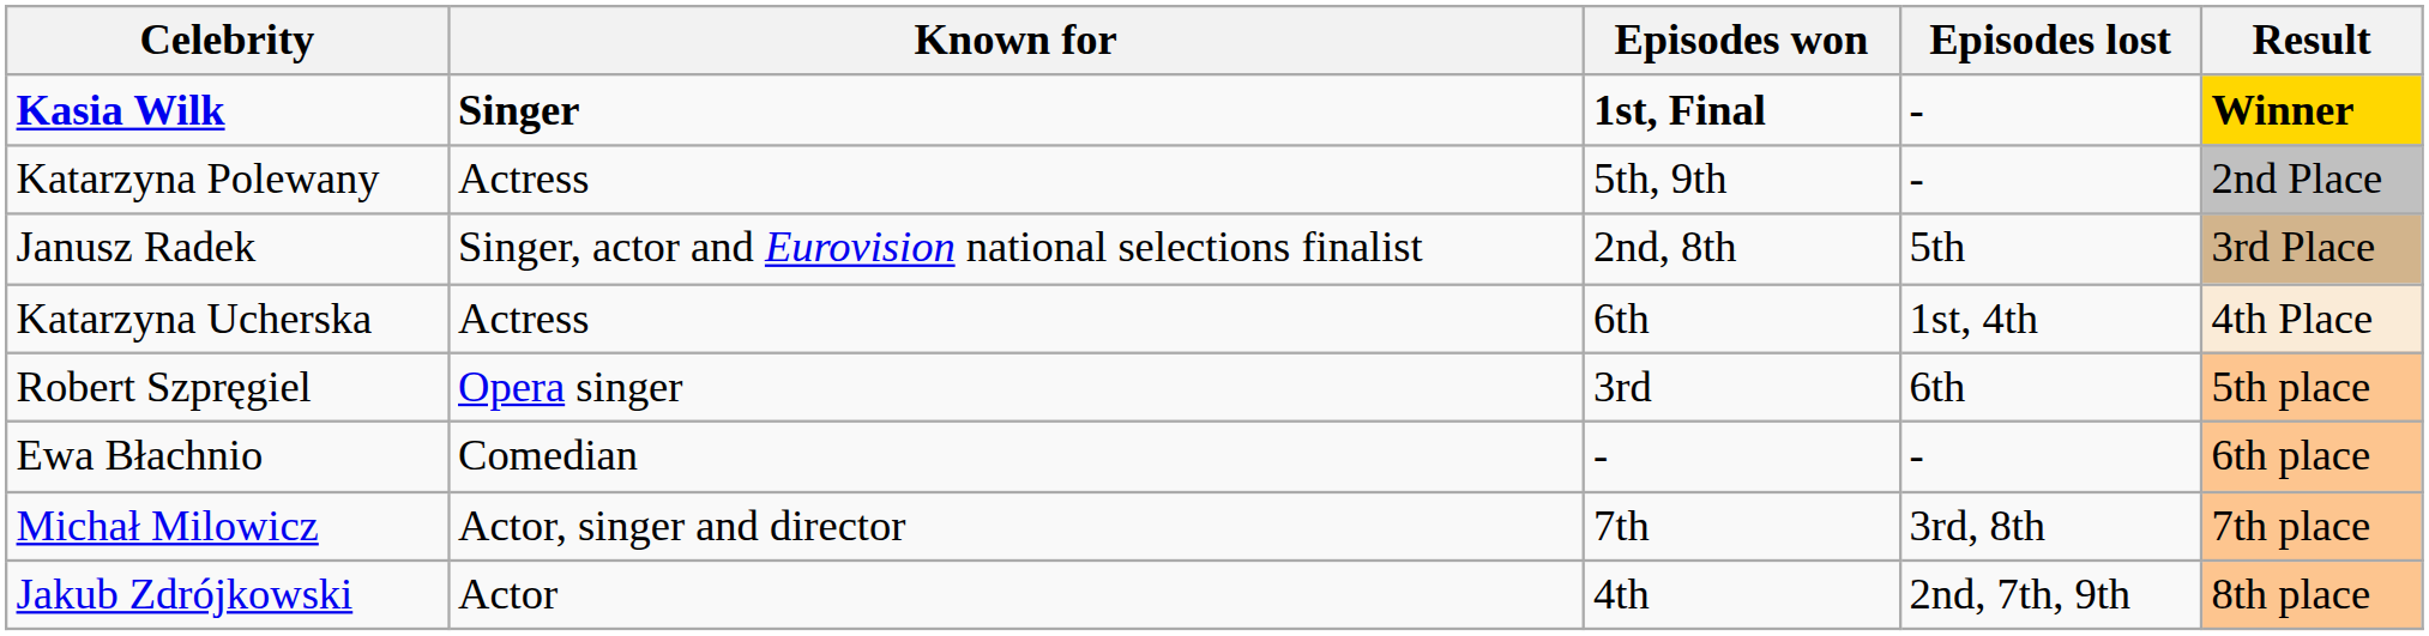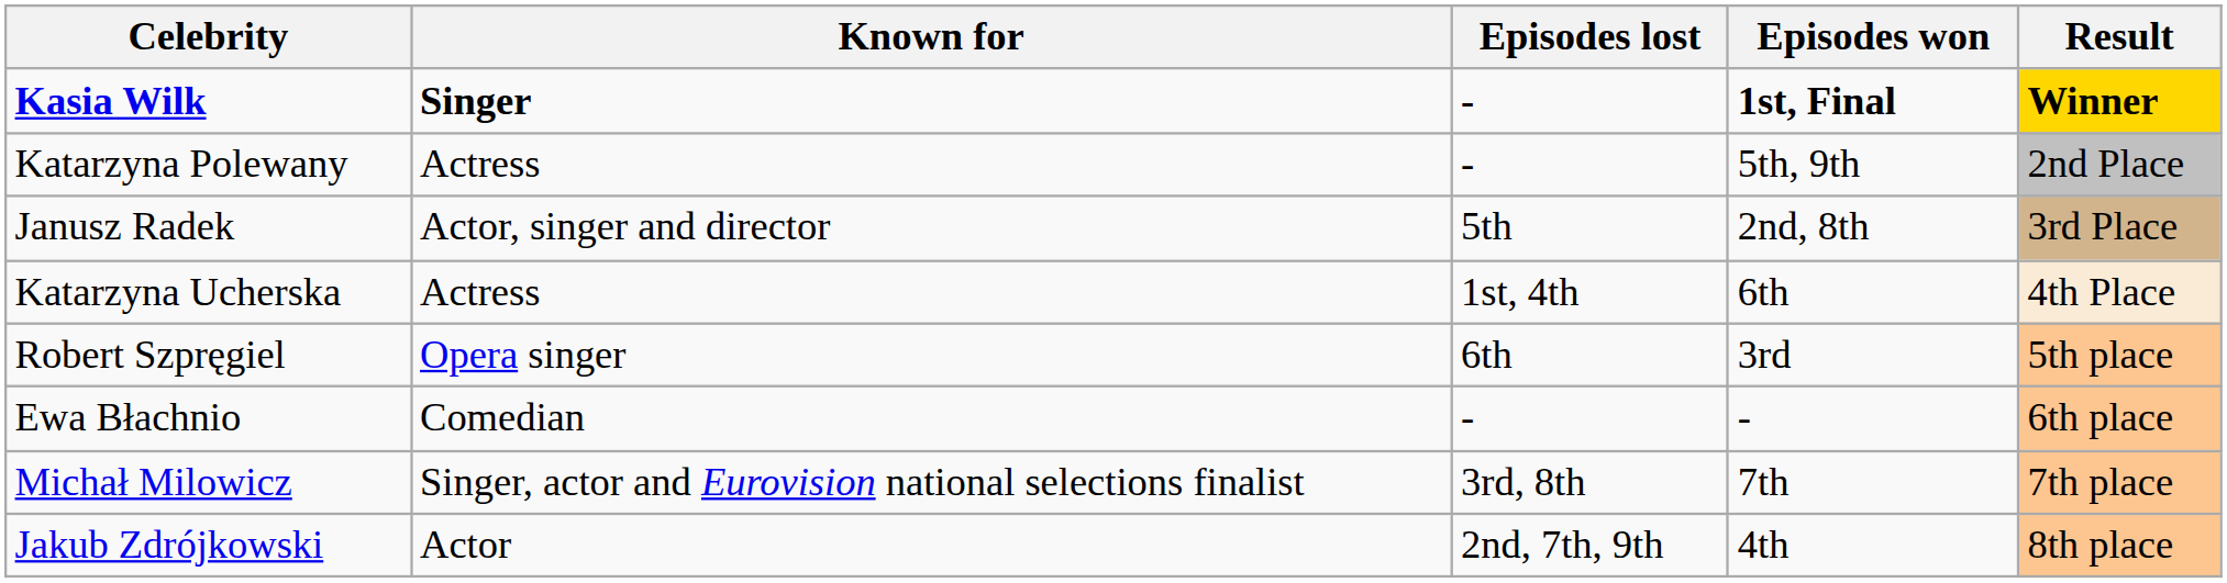columns swapped: Episodes won <-> Episodes lost
Janusz Radek | Known for: Singer, actor and Eurovision national selections finalist -> Actor, singer and director
Michał Milowicz | Known for: Actor, singer and director -> Singer, actor and Eurovision national selections finalist
